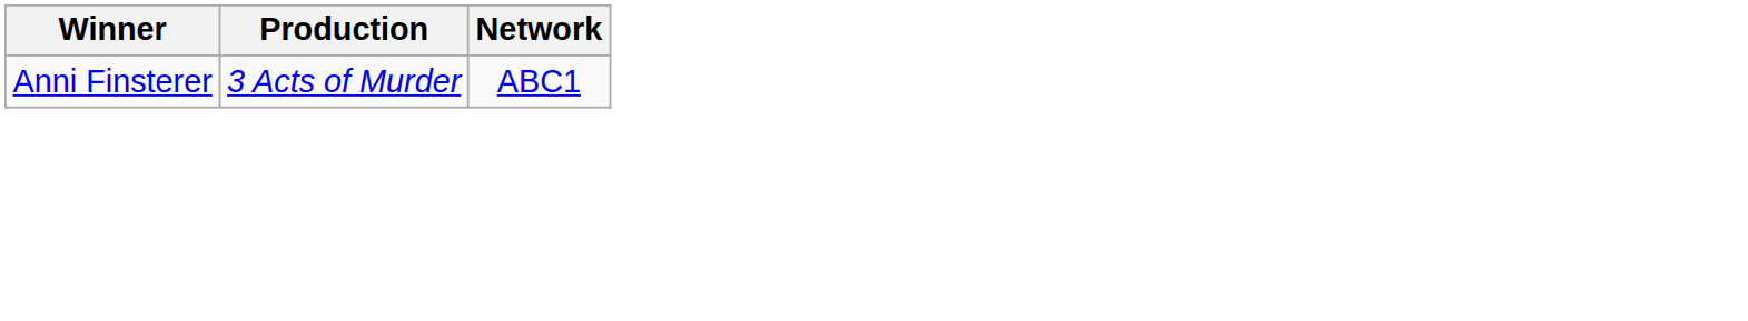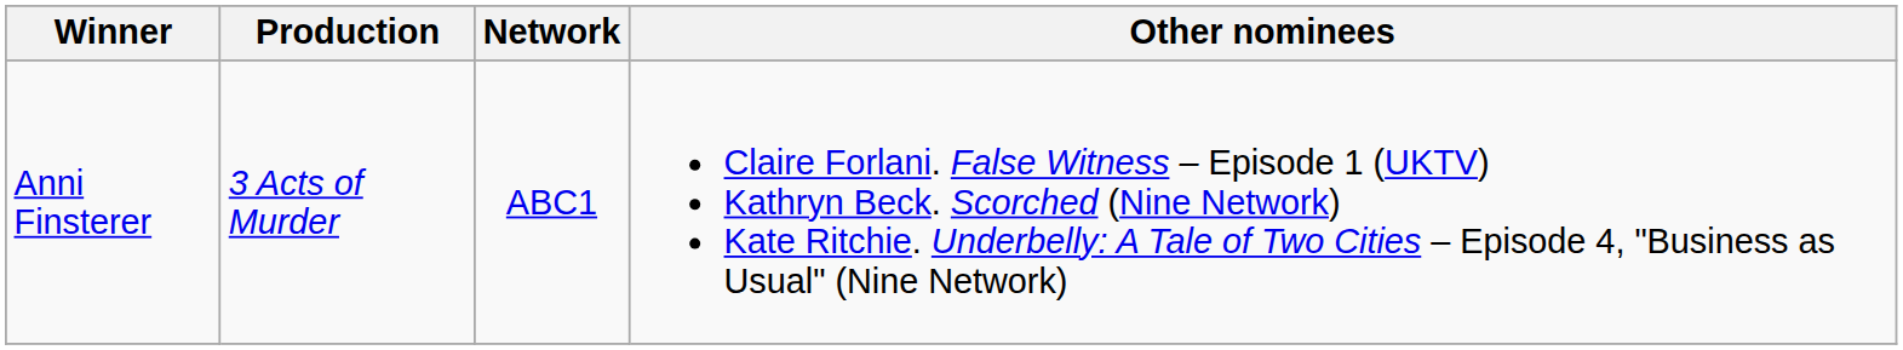+ column: Other nominees | Claire Forlani. False Witness – Episode 1 (UKTV) Kathryn Beck. Scorched (Nine Network) Kate Ritchie. Underbelly: A Tale of Two Cities – Episode 4, "Business as Usual" (Nine Network)
